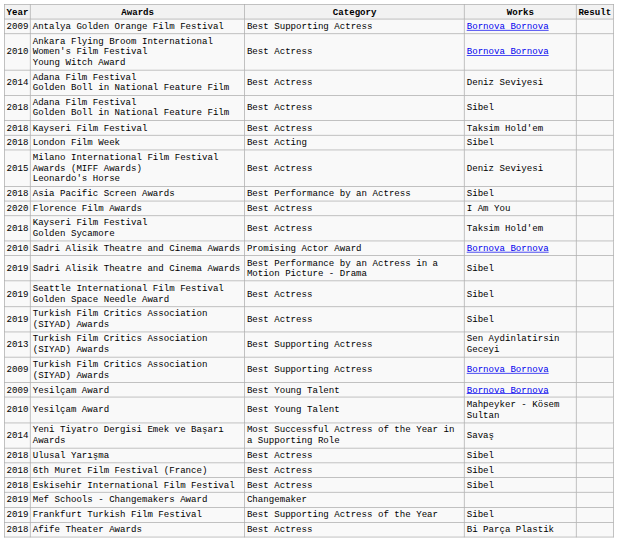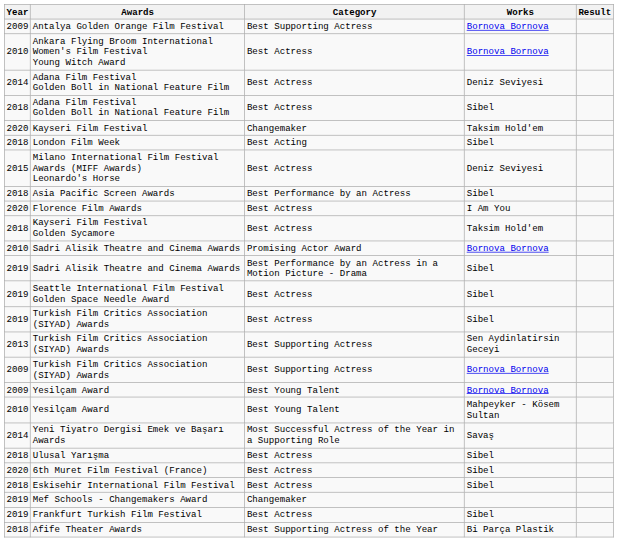Kayseri Film Festival | Year: 2018 -> 2020
Kayseri Film Festival | Category: Best Actress -> Changemaker
6th Muret Film Festival (France) | Year: 2018 -> 2020
Frankfurt Turkish Film Festival | Category: Best Supporting Actress of the Year -> Best Actress
Afife Theater Awards | Category: Best Actress -> Best Supporting Actress of the Year
